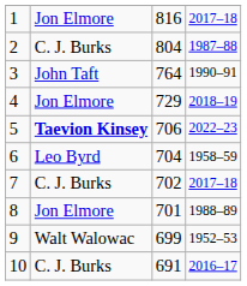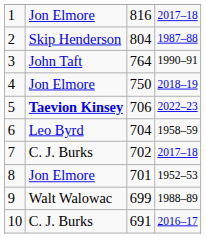2 | column 2: C. J. Burks -> Skip Henderson
4 | column 3: 729 -> 750
8 | column 4: 1988–89 -> 1952–53
9 | column 4: 1952–53 -> 1988–89
